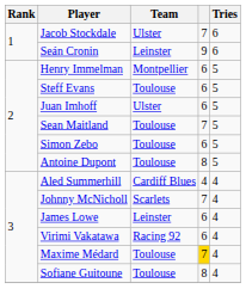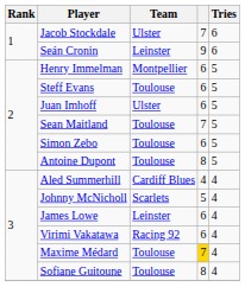Johnny McNicholl | column 4: 7 -> 5
